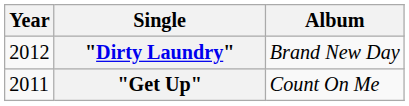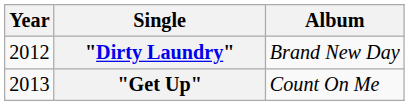"Get Up" | Year: 2011 -> 2013
